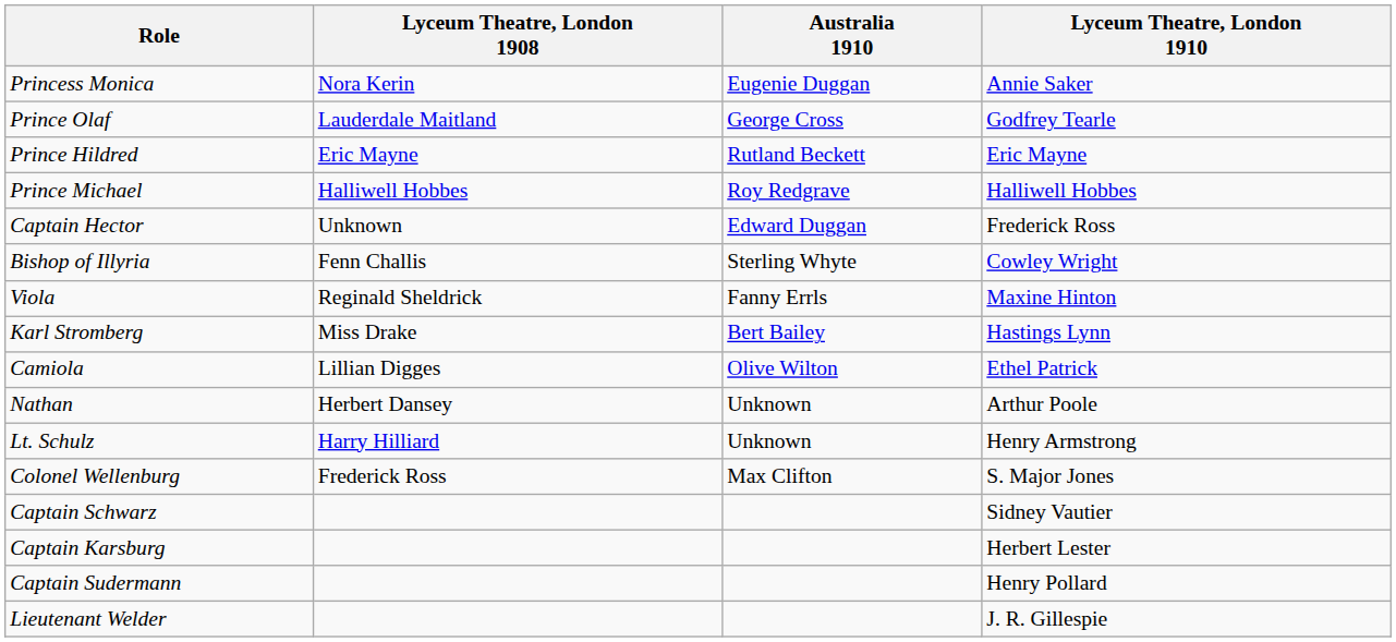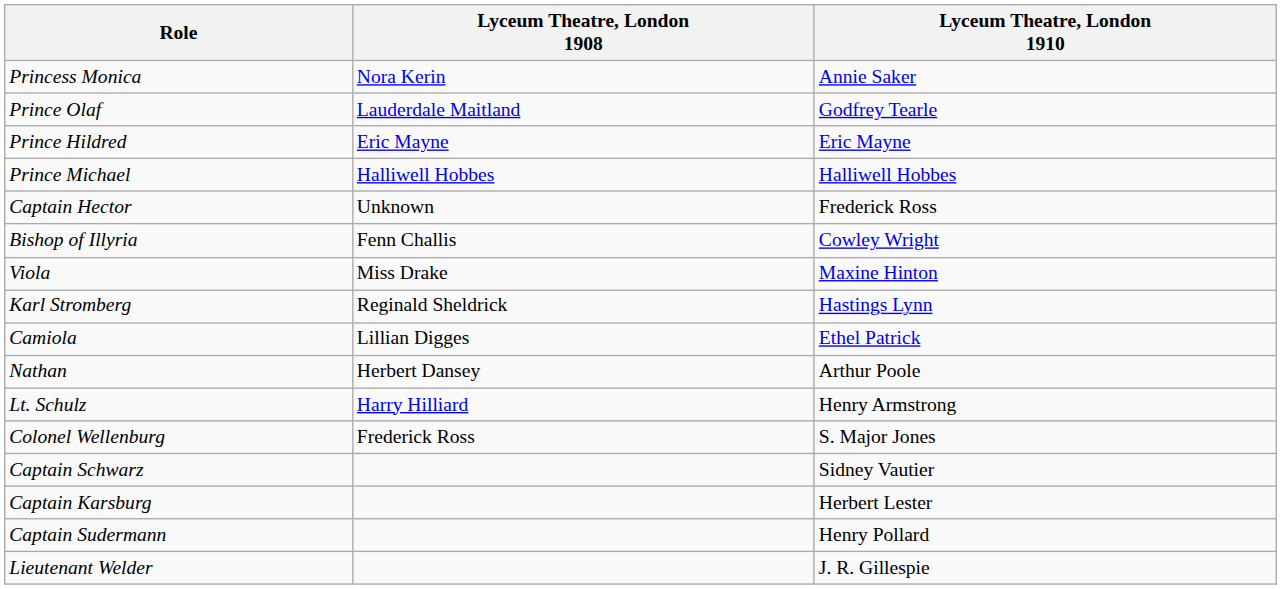- column: Australia 1910 | Eugenie Duggan | George Cross | Rutland Beckett | Roy Redgrave | Edward Duggan | Sterling Whyte | Fanny Errls | Bert Bailey | Olive Wilton | Unknown | Unknown | Max Clifton
Viola | Lyceum Theatre, London 1908: Reginald Sheldrick -> Miss Drake
Karl Stromberg | Lyceum Theatre, London 1908: Miss Drake -> Reginald Sheldrick
